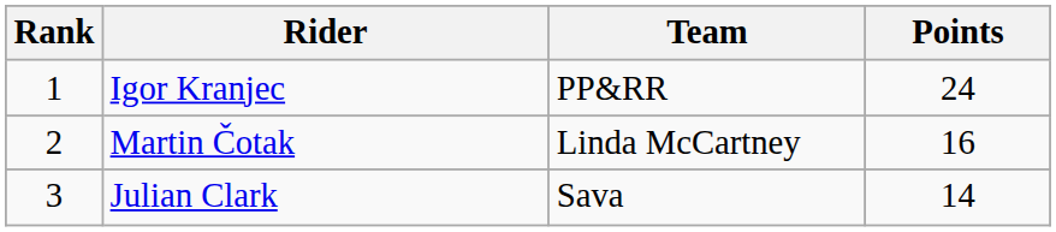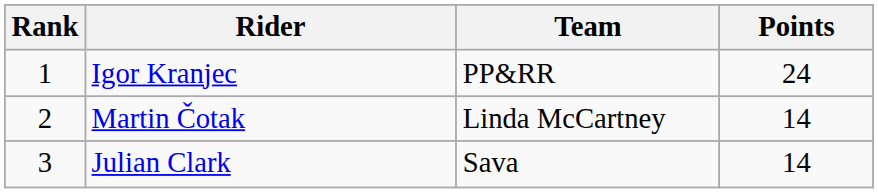Martin Čotak | Points: 16 -> 14
